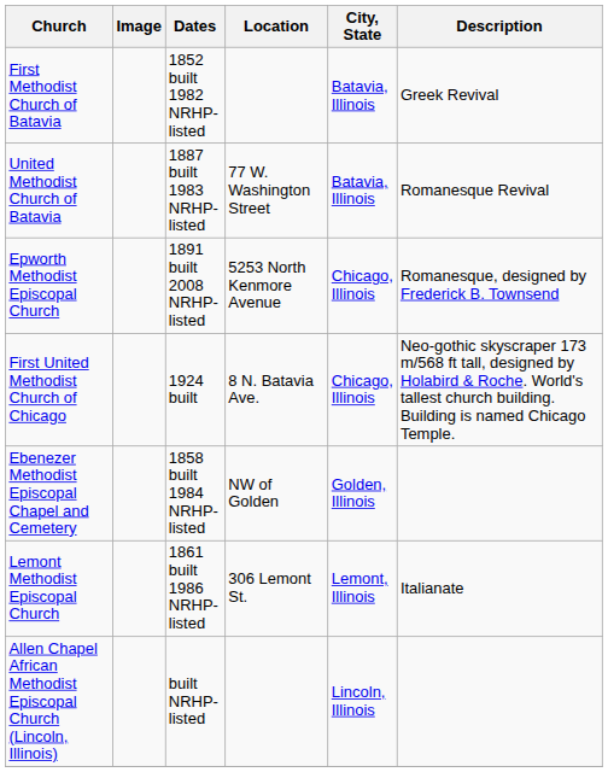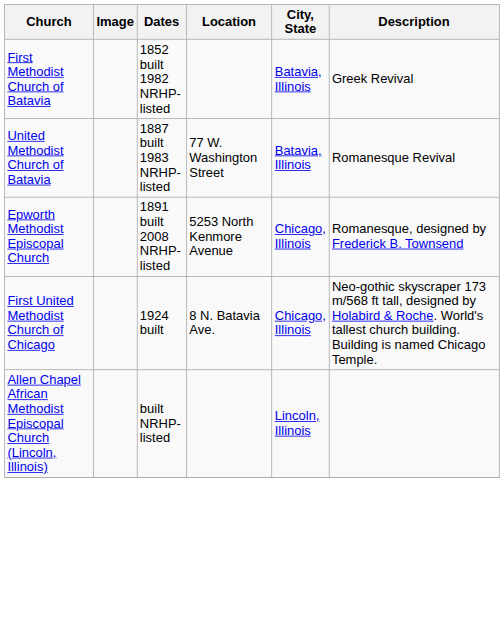- row: Ebenezer Methodist Episcopal Chapel and Cemetery | 1858 built 1984 NRHP-listed | NW of Golden | Golden, Illinois
- row: Lemont Methodist Episcopal Church | 1861 built 1986 NRHP-listed | 306 Lemont St. | Lemont, Illinois | Italianate
